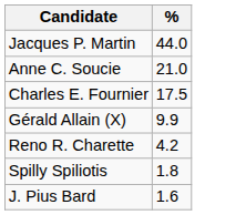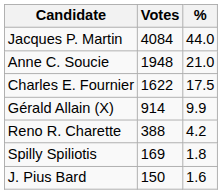+ column: Votes | 4084 | 1948 | 1622 | 914 | 388 | 169 | 150
